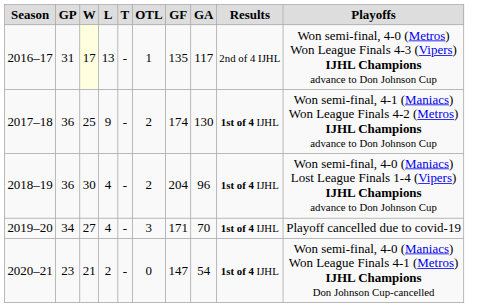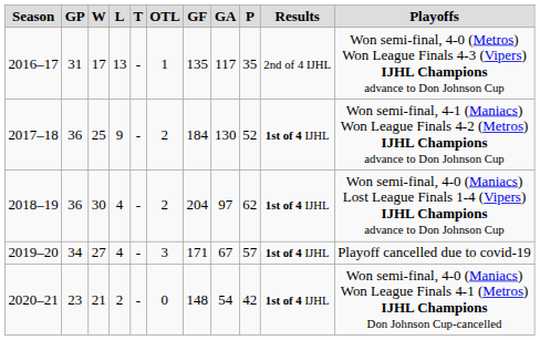+ column: P | 35 | 52 | 62 | 57 | 42
2016–17 | W: lightyellow background -> no background
2017–18 | GF: 174 -> 184
2018–19 | GA: 96 -> 97
2019–20 | GA: 70 -> 67
2020–21 | GF: 147 -> 148
